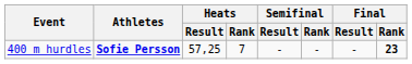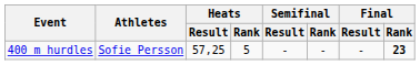400 m hurdles | Athletes: bold -> normal
400 m hurdles | Heats / Rank: 7 -> 5
